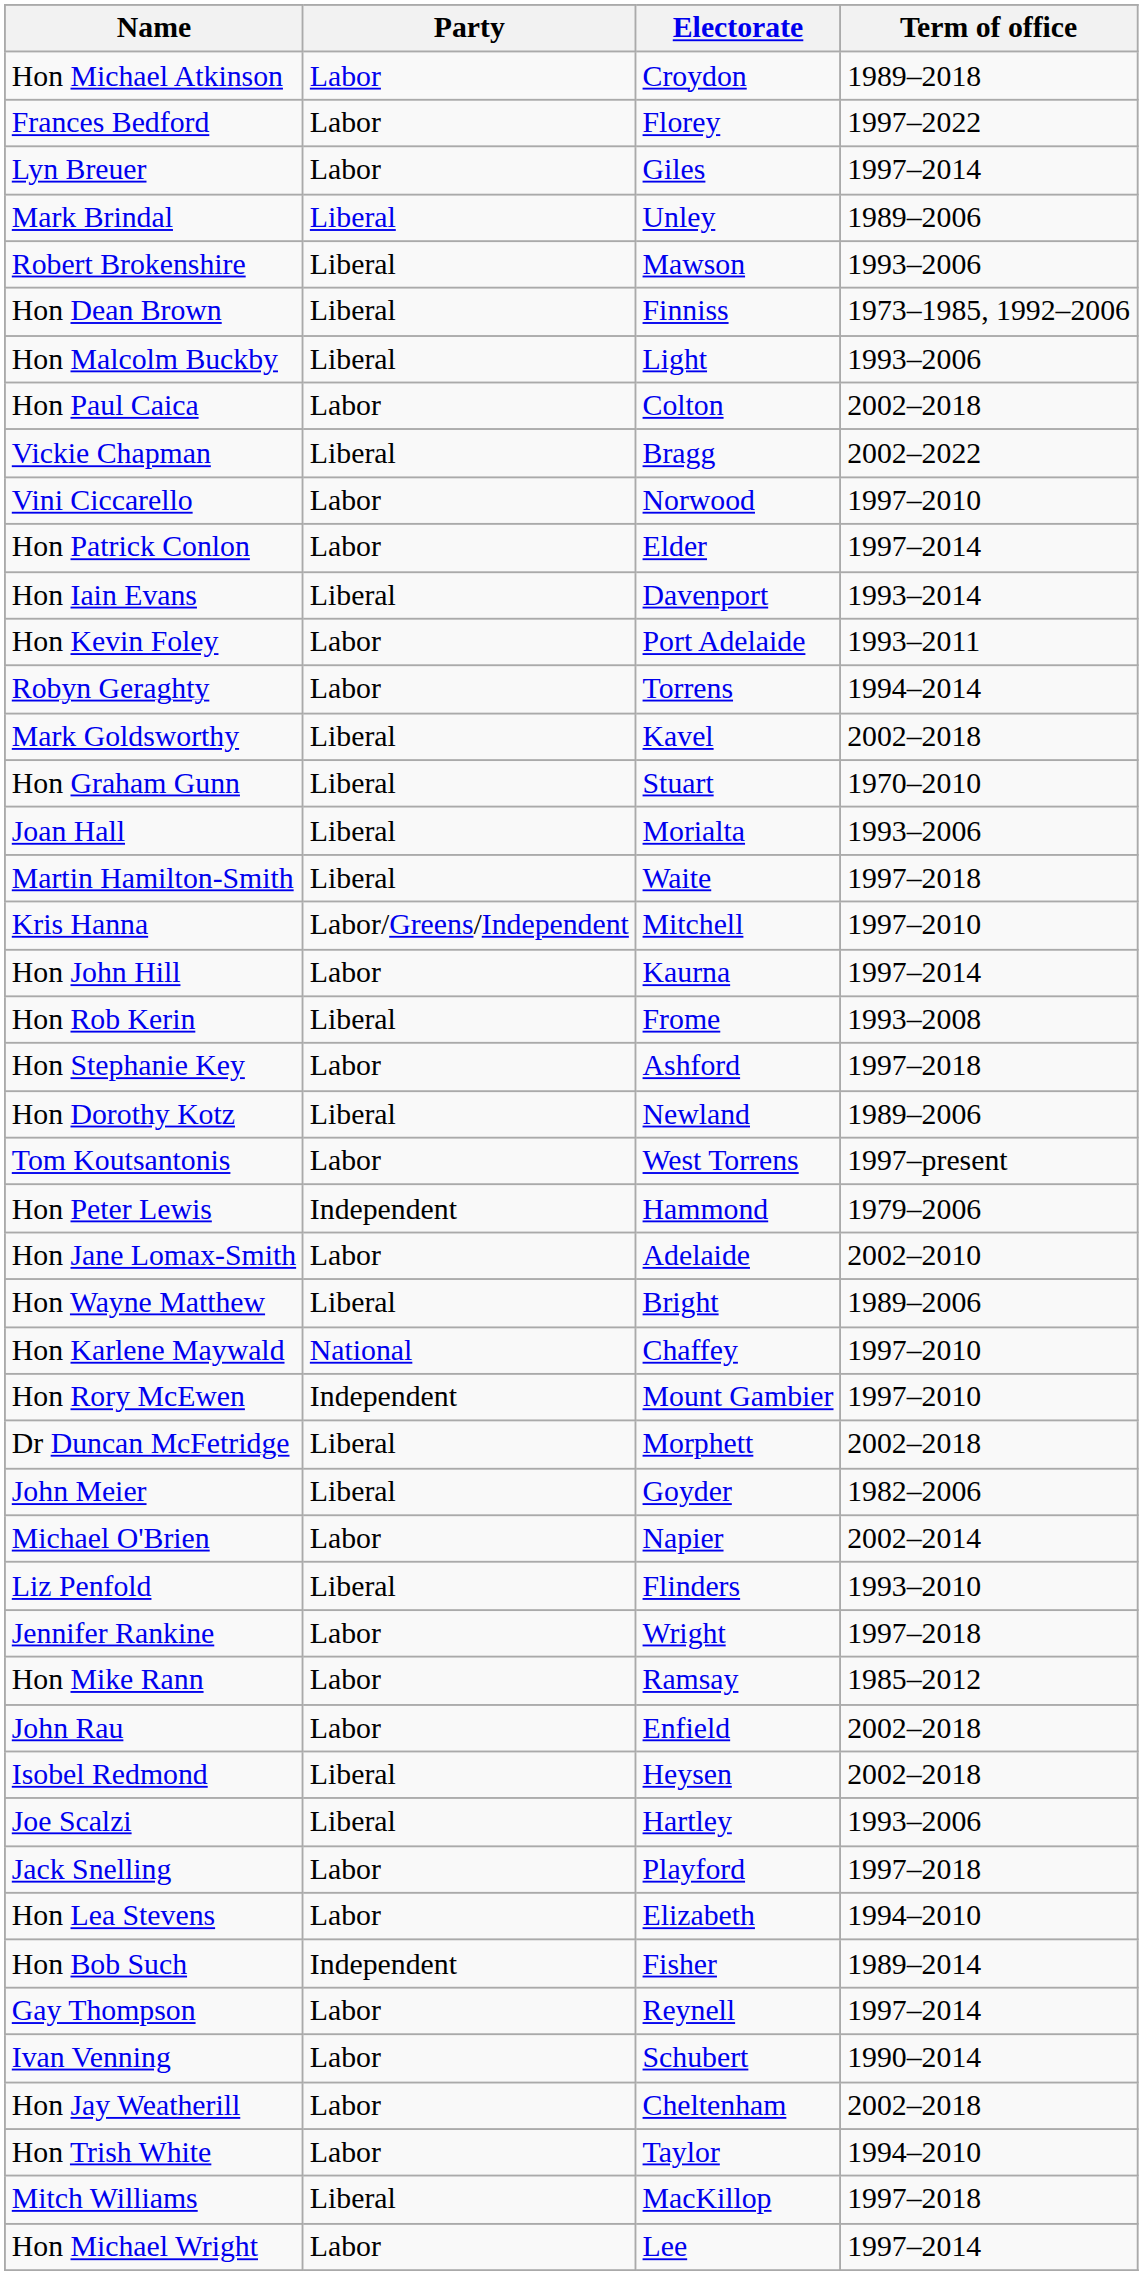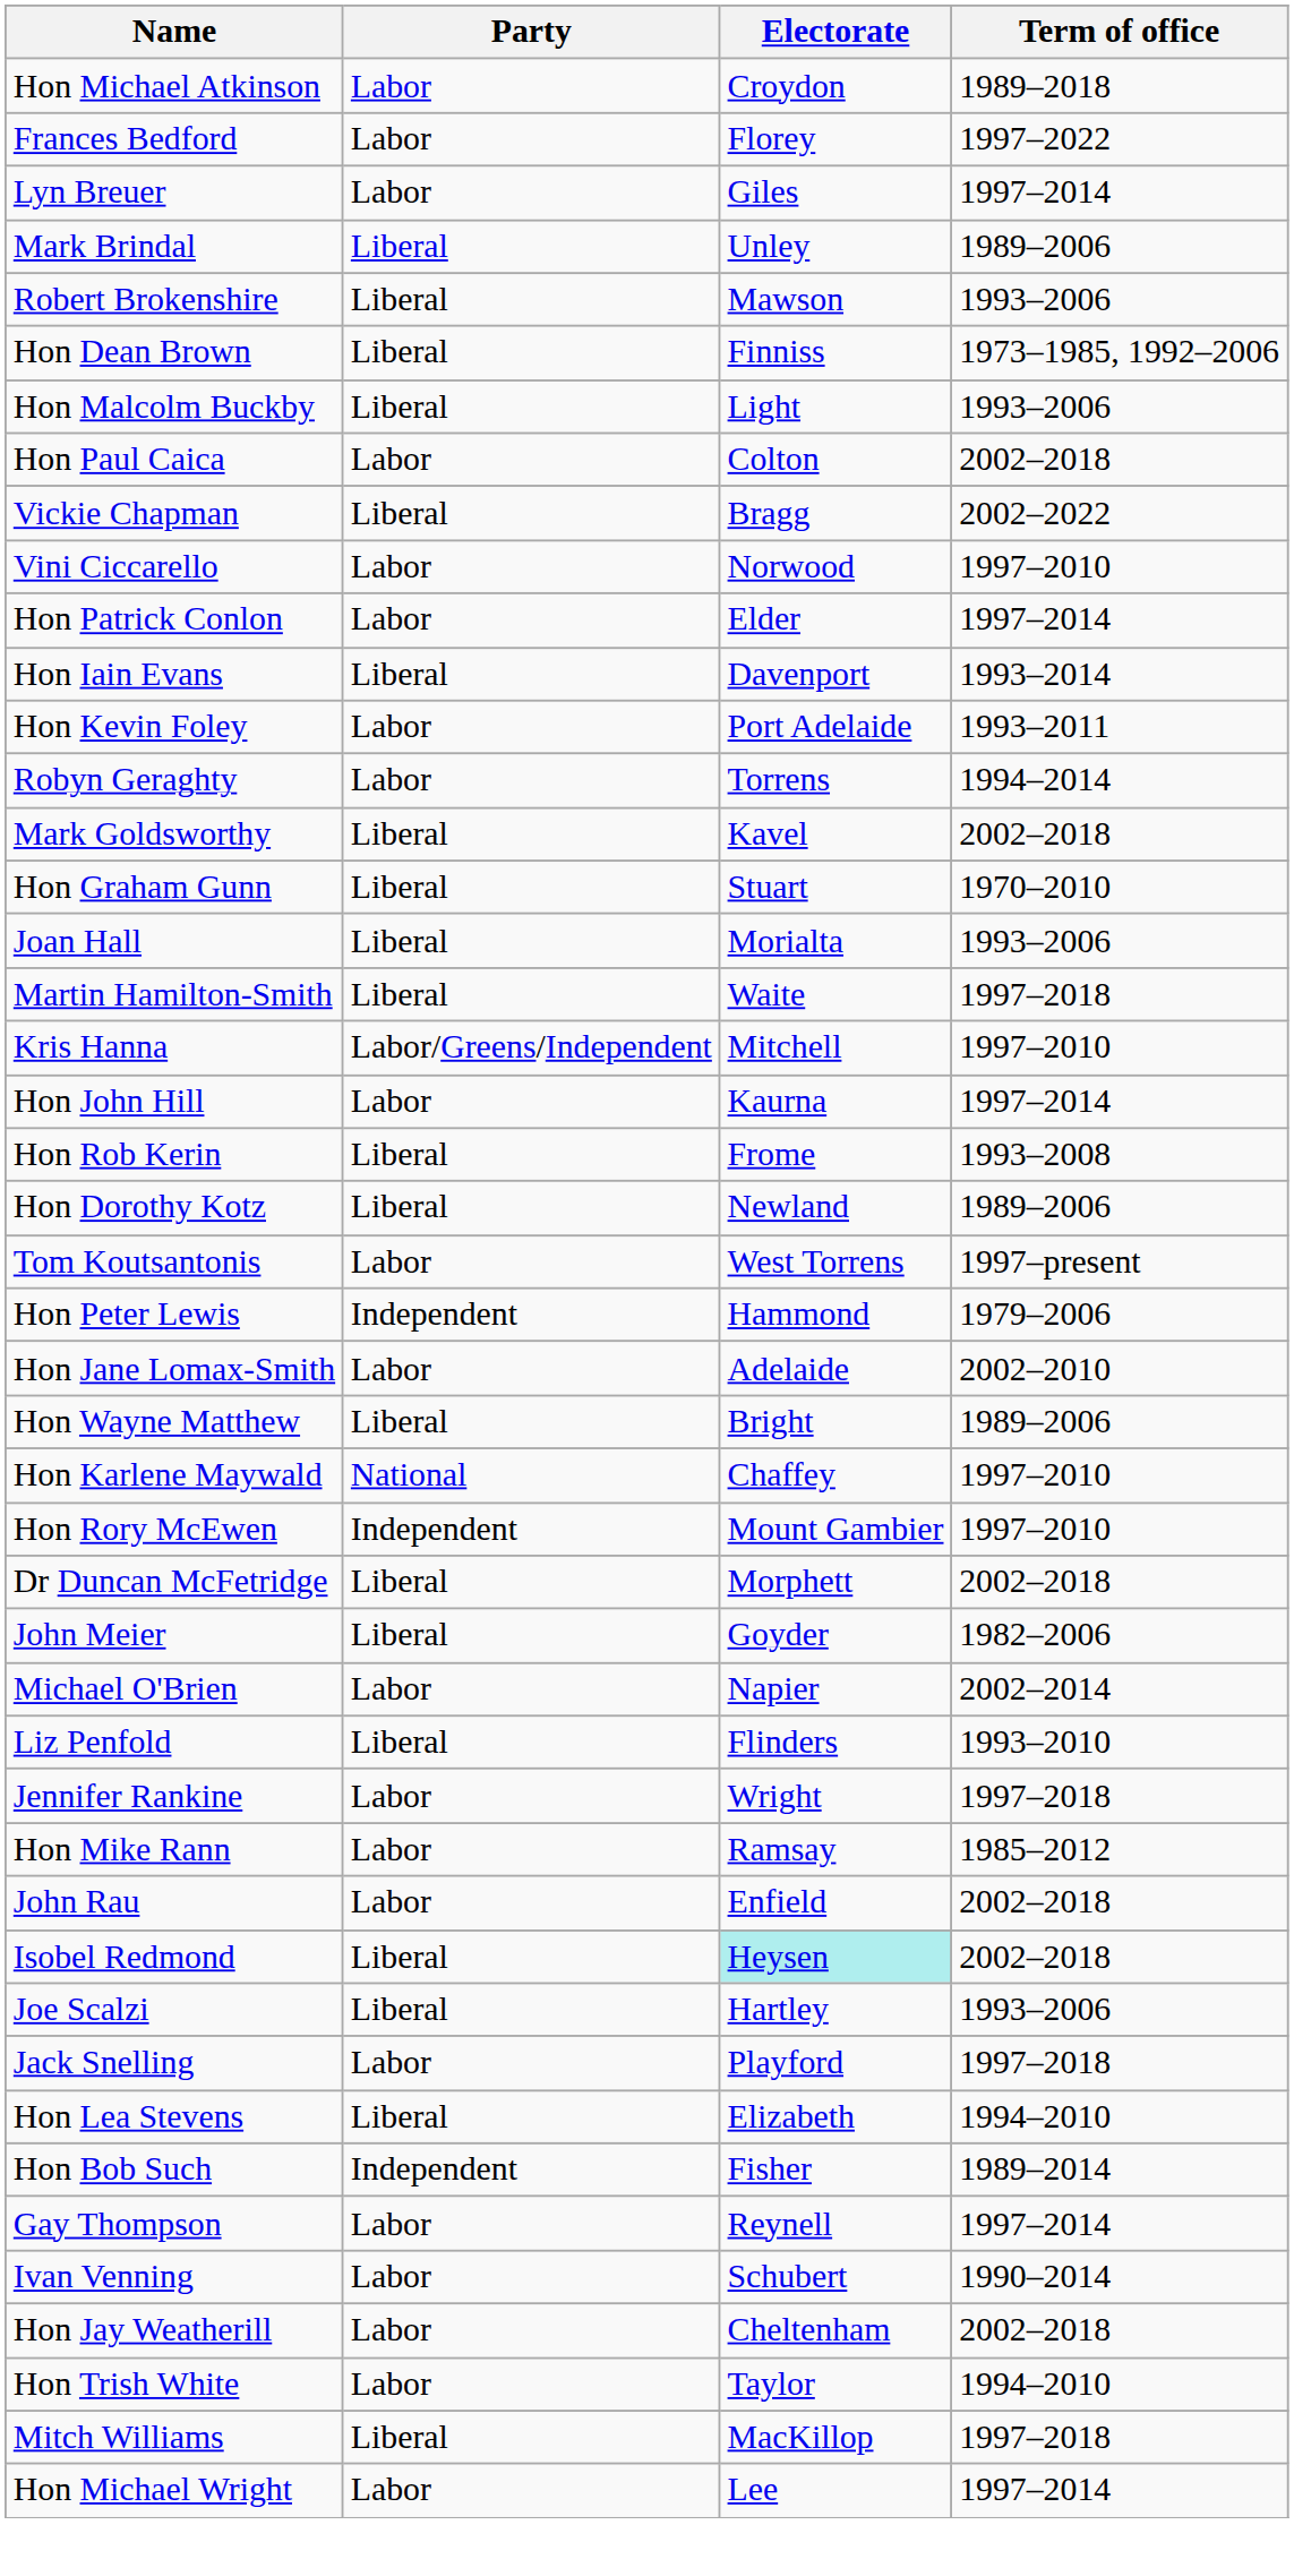- row: Hon Stephanie Key | Labor | Ashford | 1997–2018
Isobel Redmond | Electorate: no background -> paleturquoise background
Hon Lea Stevens | Party: Labor -> Liberal
